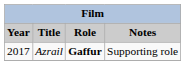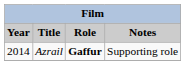Azrail | Year: 2017 -> 2014
